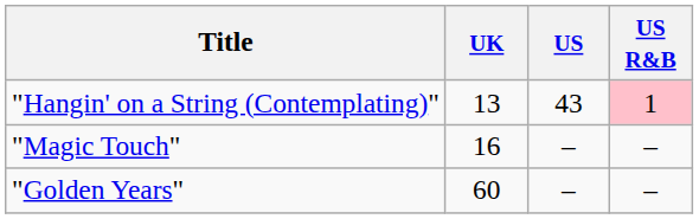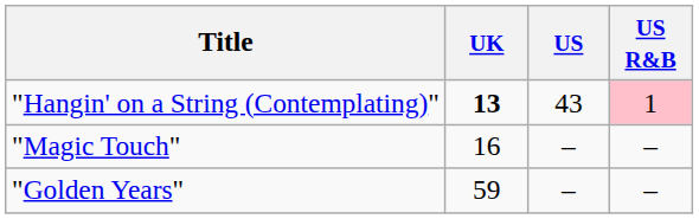"Hangin' on a String (Contemplating)" | UK: normal -> bold
"Golden Years" | UK: 60 -> 59
